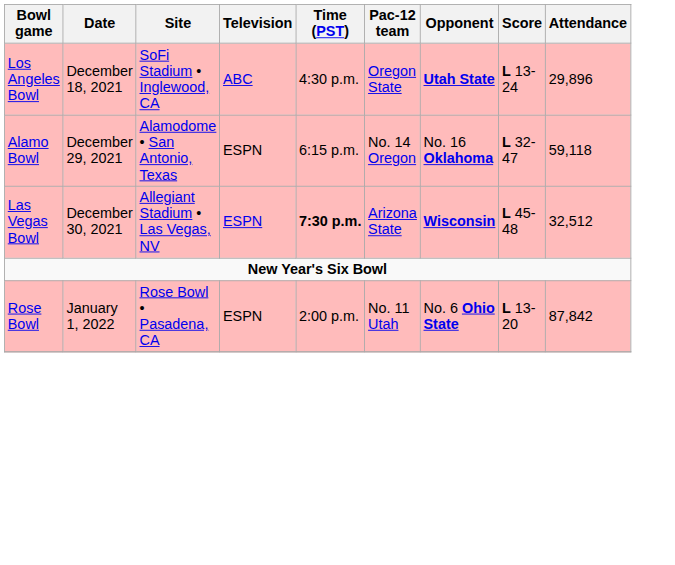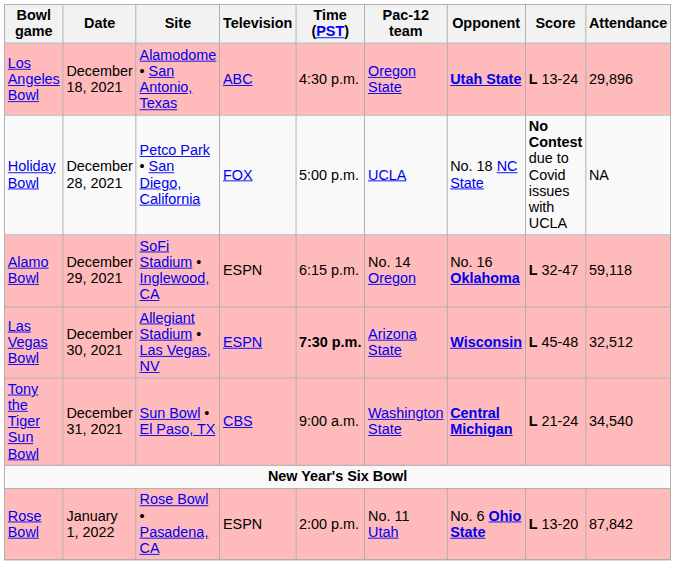Los Angeles Bowl | Site: SoFi Stadium • Inglewood, CA -> Alamodome • San Antonio, Texas
+ row: Holiday Bowl | December 28, 2021 | Petco Park • San Diego, California | FOX | 5:00 p.m. | UCLA | No. 18 NC State | No Contest due to Covid issues with UCLA | NA
Alamo Bowl | Site: Alamodome • San Antonio, Texas -> SoFi Stadium • Inglewood, CA
+ row: Tony the Tiger Sun Bowl | December 31, 2021 | Sun Bowl • El Paso, TX | CBS | 9:00 a.m. | Washington State | Central Michigan | L 21-24 | 34,540
